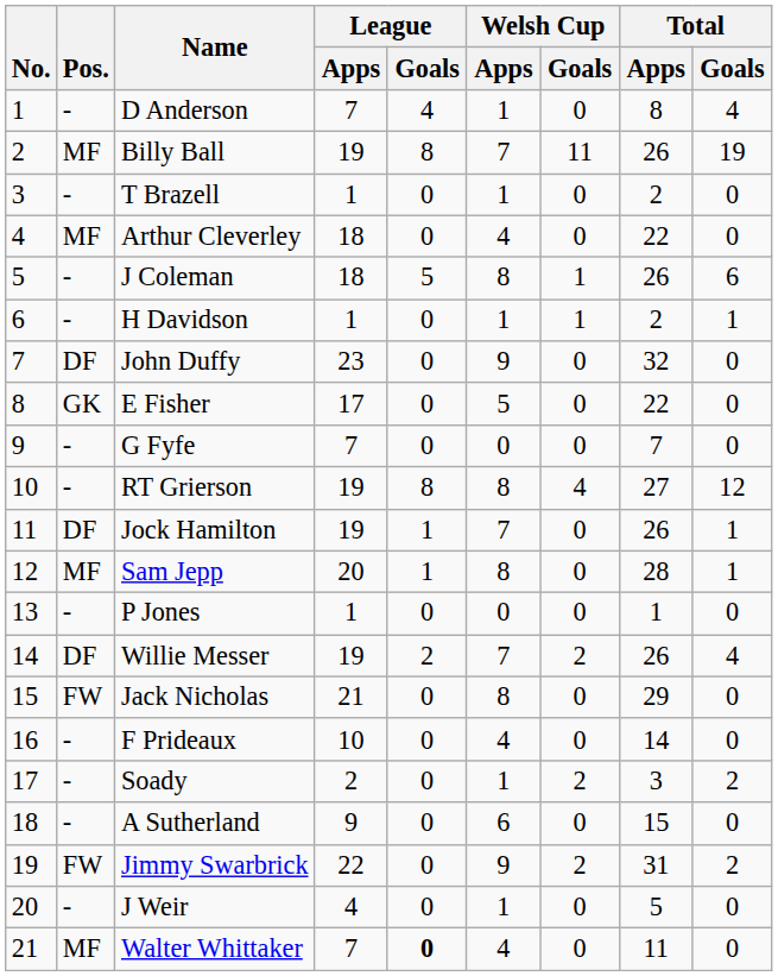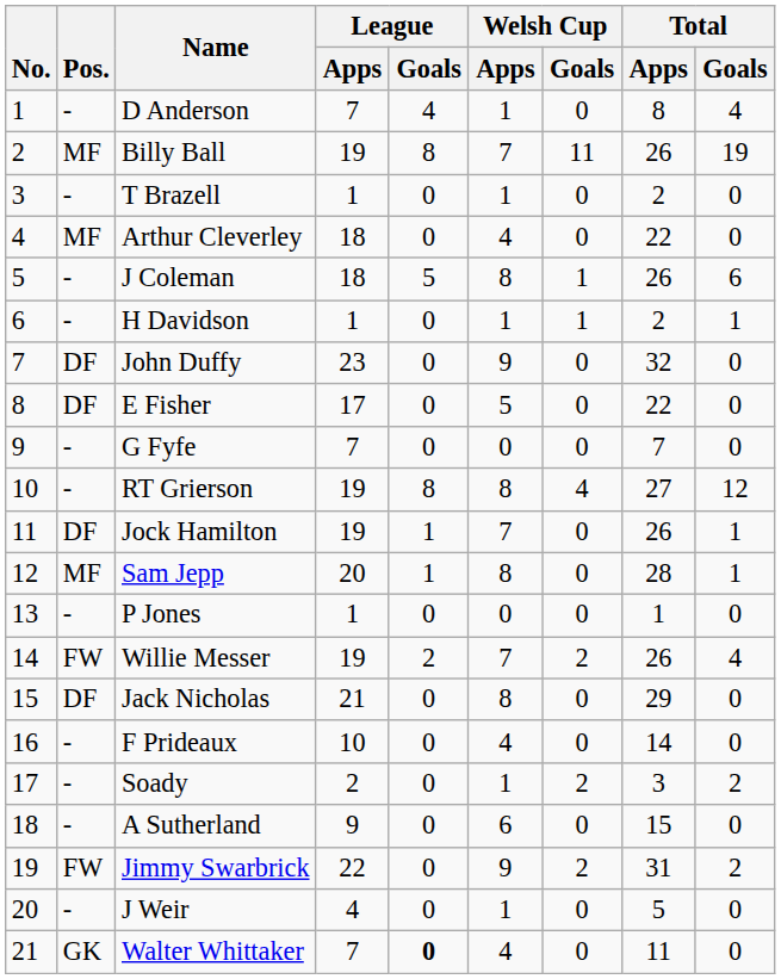E Fisher | Pos.: GK -> DF
Willie Messer | Pos.: DF -> FW
Jack Nicholas | Pos.: FW -> DF
Walter Whittaker | Pos.: MF -> GK
